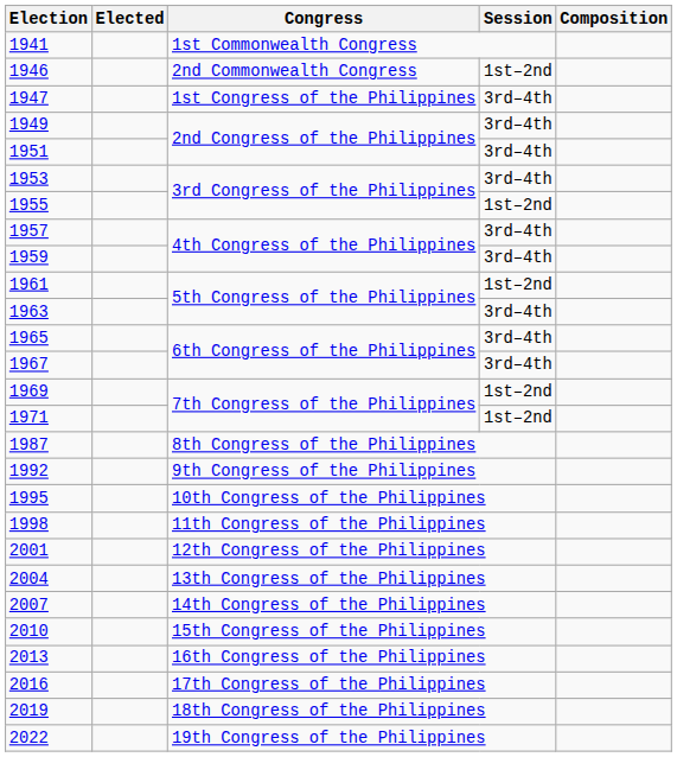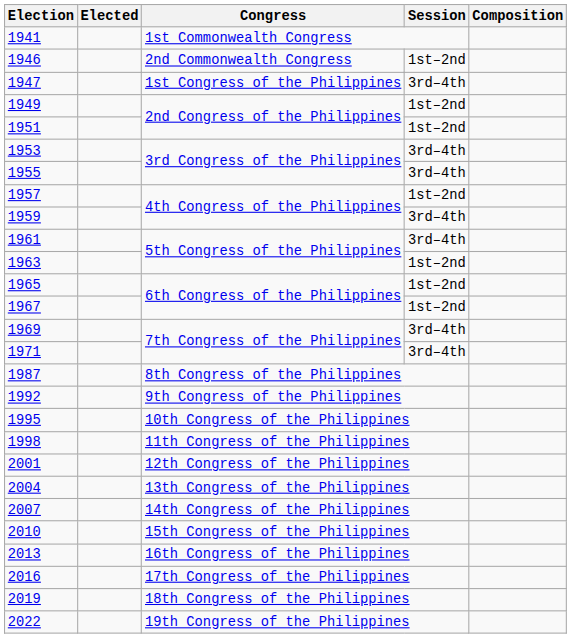1949 | Session: 3rd–4th -> 1st–2nd
1951 | Session: 3rd–4th -> 1st–2nd
1955 | Session: 1st–2nd -> 3rd–4th
1957 | Session: 3rd–4th -> 1st–2nd
1961 | Session: 1st–2nd -> 3rd–4th
1963 | Session: 3rd–4th -> 1st–2nd
1965 | Session: 3rd–4th -> 1st–2nd
1967 | Session: 3rd–4th -> 1st–2nd
1969 | Session: 1st–2nd -> 3rd–4th
1971 | Session: 1st–2nd -> 3rd–4th
